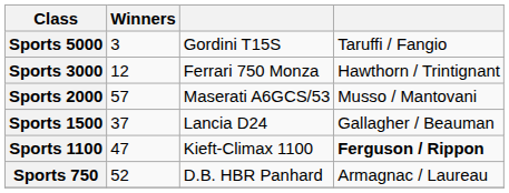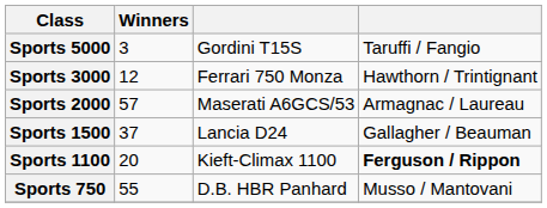Sports 2000 | column 4: Musso / Mantovani -> Armagnac / Laureau
Sports 1100 | Winners: 47 -> 20
Sports 750 | Winners: 52 -> 55
Sports 750 | column 4: Armagnac / Laureau -> Musso / Mantovani
